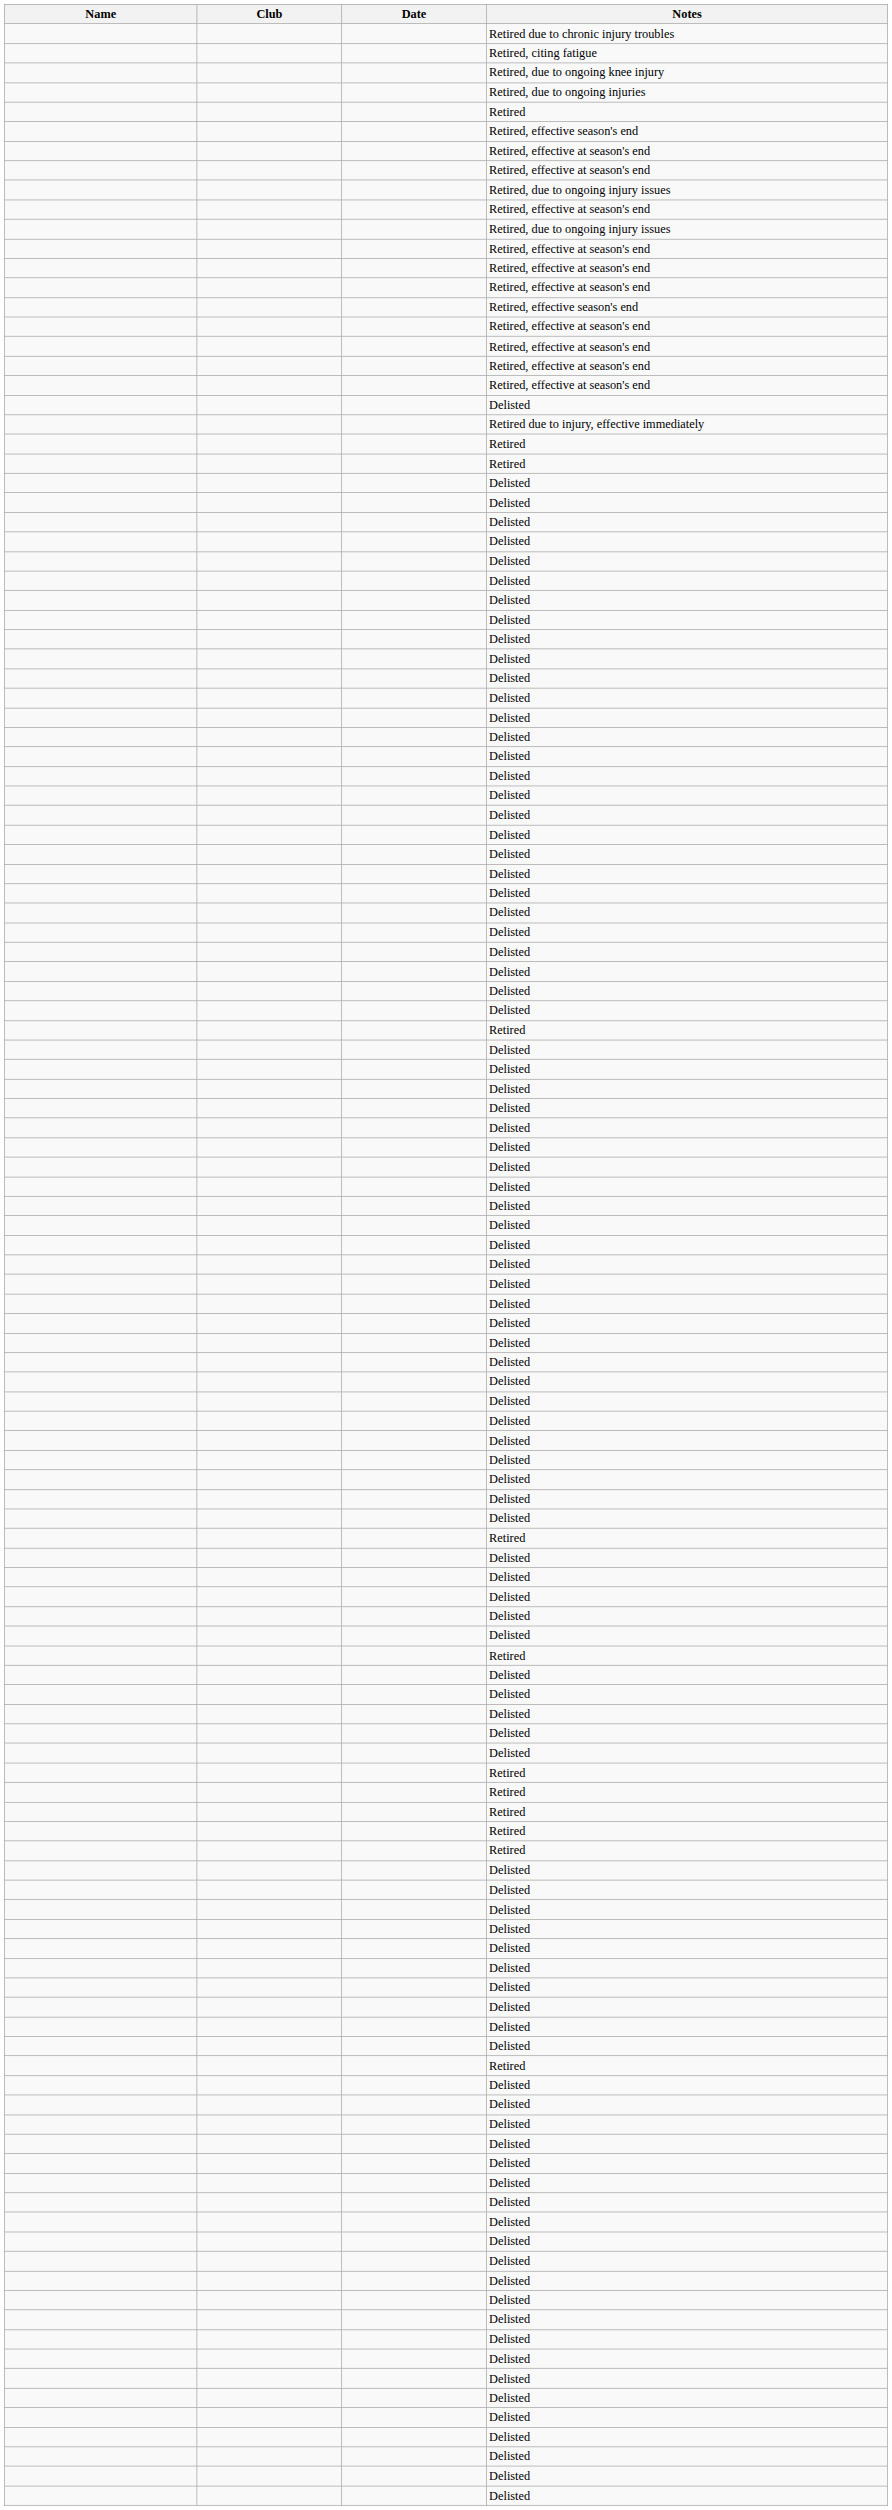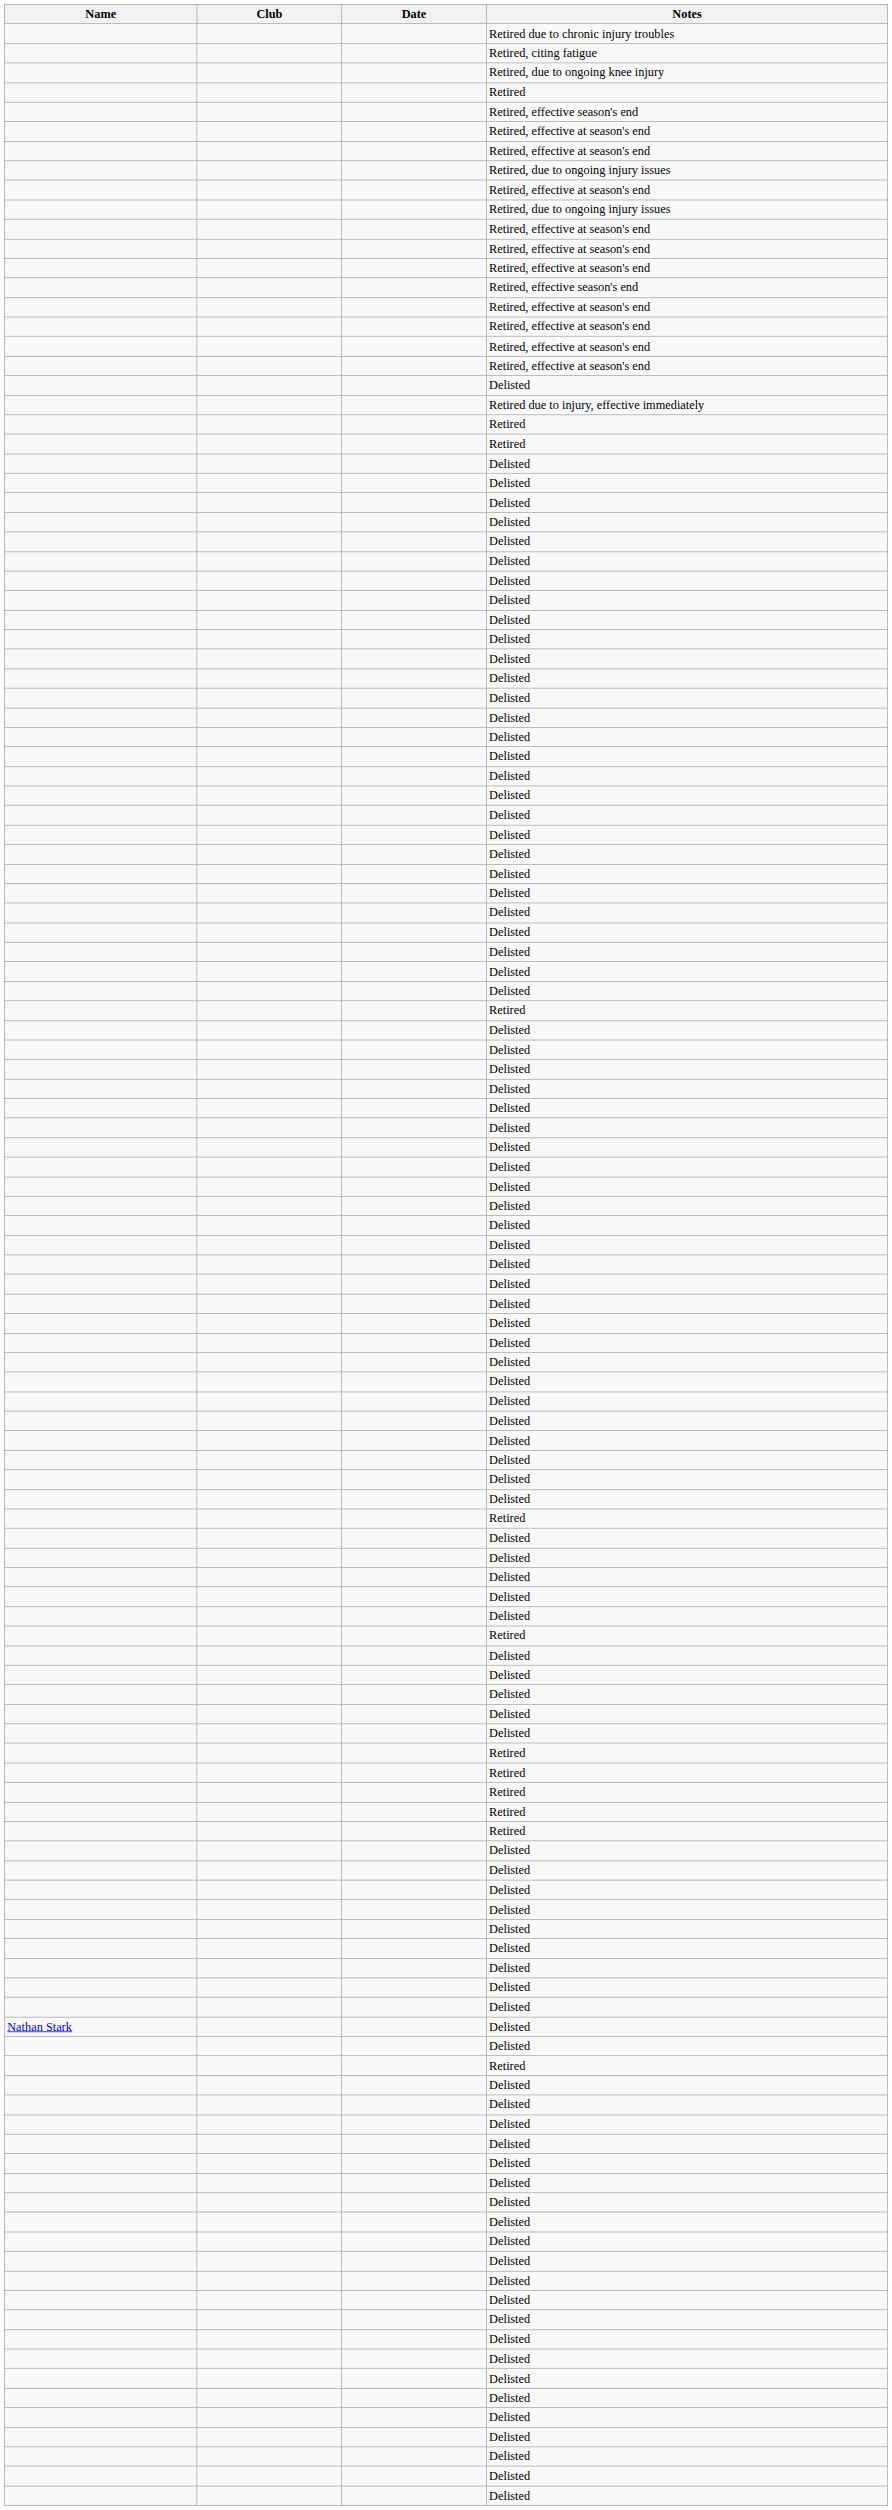- row: Retired, due to ongoing injuries
+ row: Nathan Stark | Delisted
